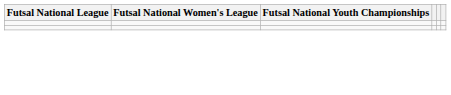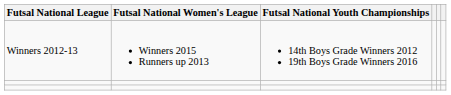+ row: Winners 2012-13 | Winners 2015 Runners up 2013 | 14th Boys Grade Winners 2012 19th Boys Grade Winners 2016
